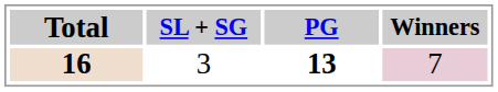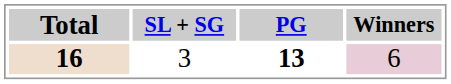16 | Winners: 7 -> 6
